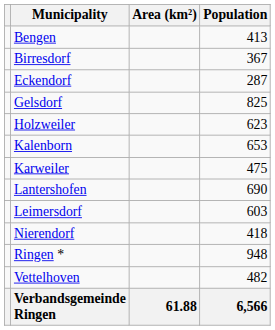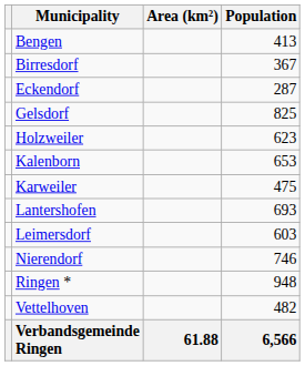Lantershofen | Population: 690 -> 693
Nierendorf | Population: 418 -> 746
